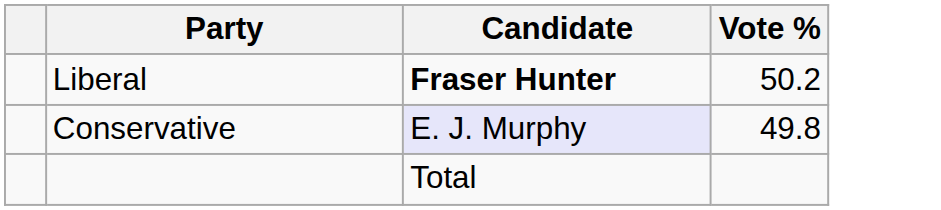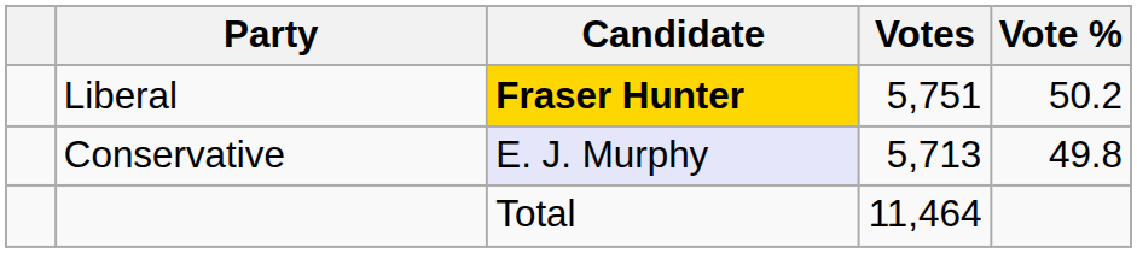+ column: Votes | 5,751 | 5,713 | 11,464
Liberal | Candidate: no background -> gold background
